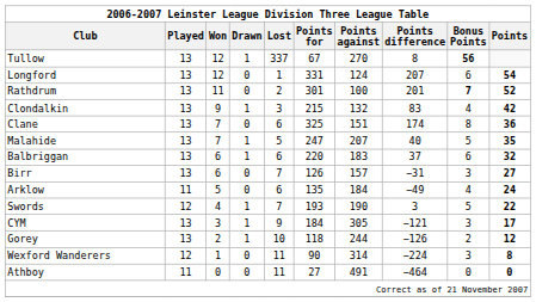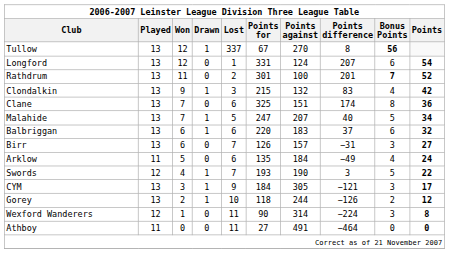Malahide | Points: 35 -> 34
